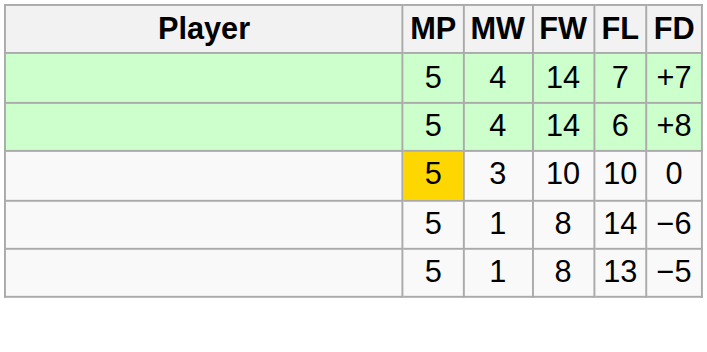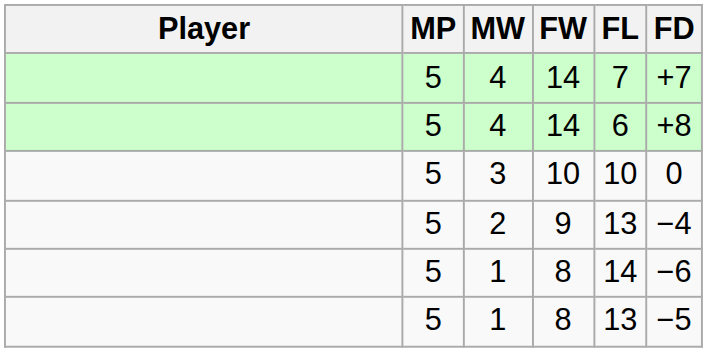3 | MP: gold background -> no background
+ row: 5 | 2 | 9 | 13 | −4
